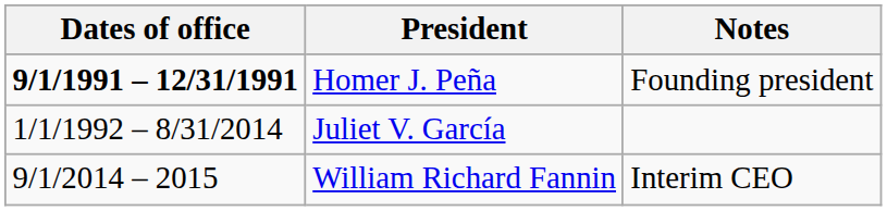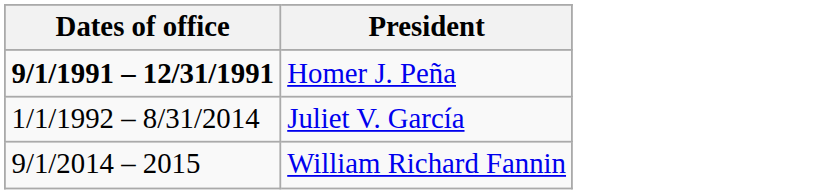- column: Notes | Founding president | Interim CEO
